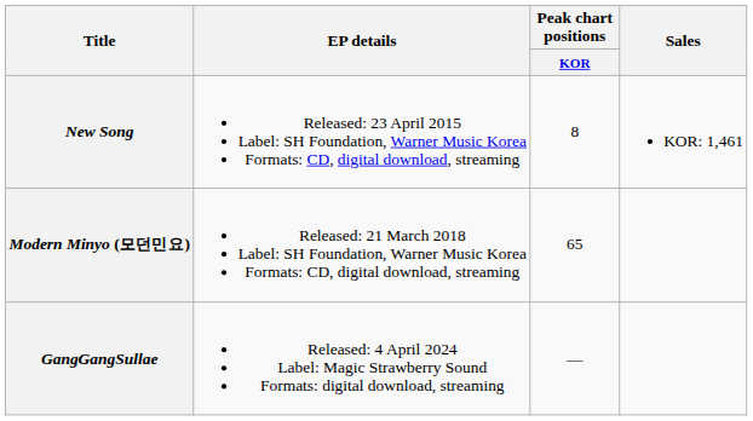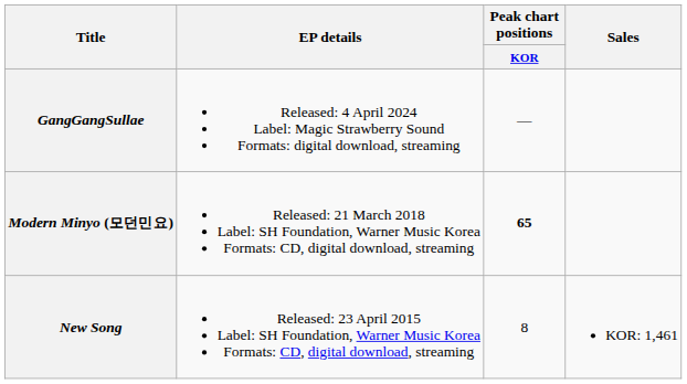rows swapped: New Song <-> GangGangSullae
Modern Minyo (모던민요) | Peak chart positions / KOR: normal -> bold
